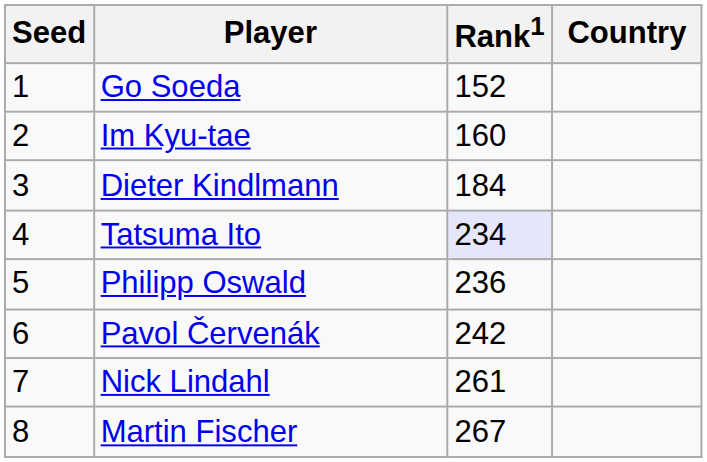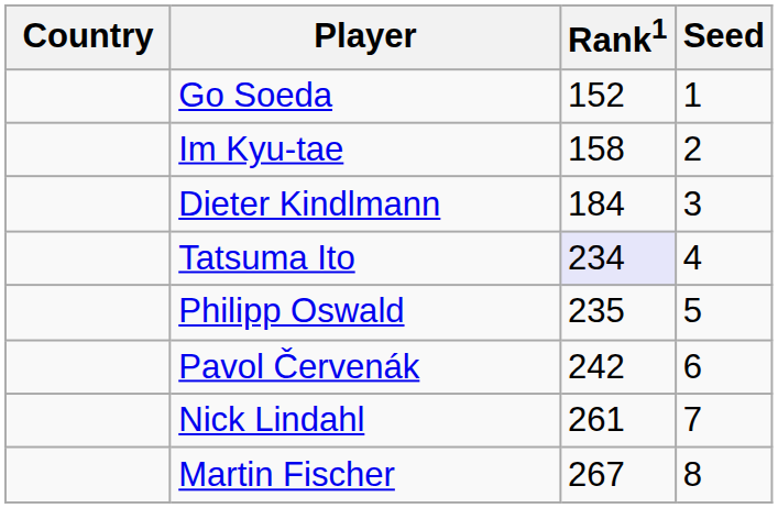columns swapped: Country <-> Seed
Im Kyu-tae | Rank1: 160 -> 158
Philipp Oswald | Rank1: 236 -> 235
